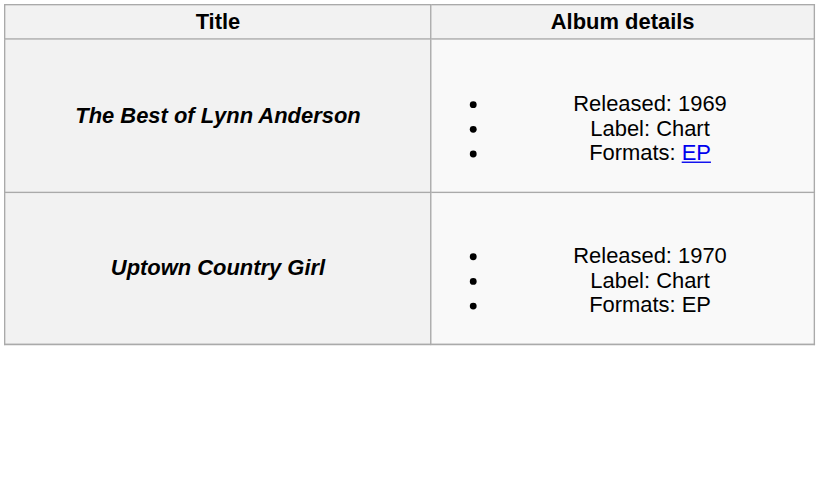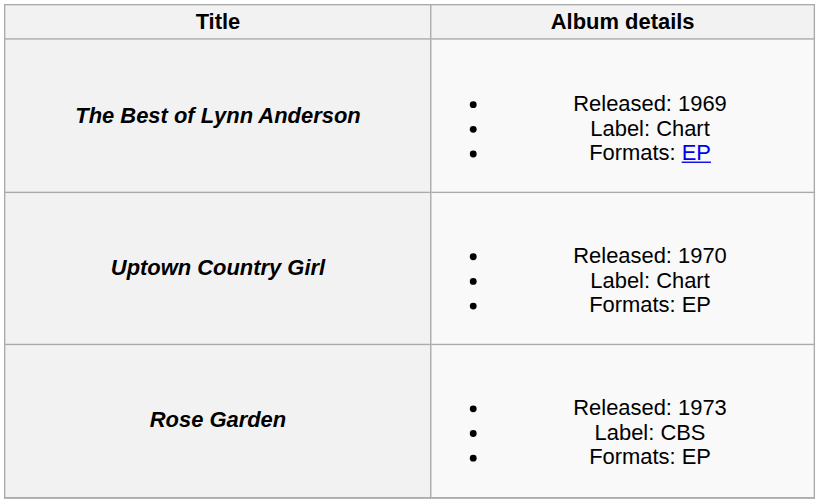+ row: Rose Garden | Released: 1973 Label: CBS Formats: EP
